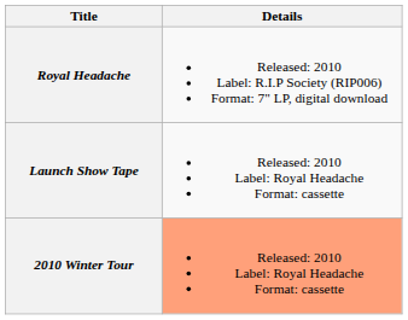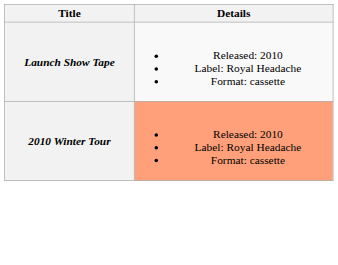- row: Royal Headache | Released: 2010 Label: R.I.P Society (RIP006) Format: 7" LP, digital download
